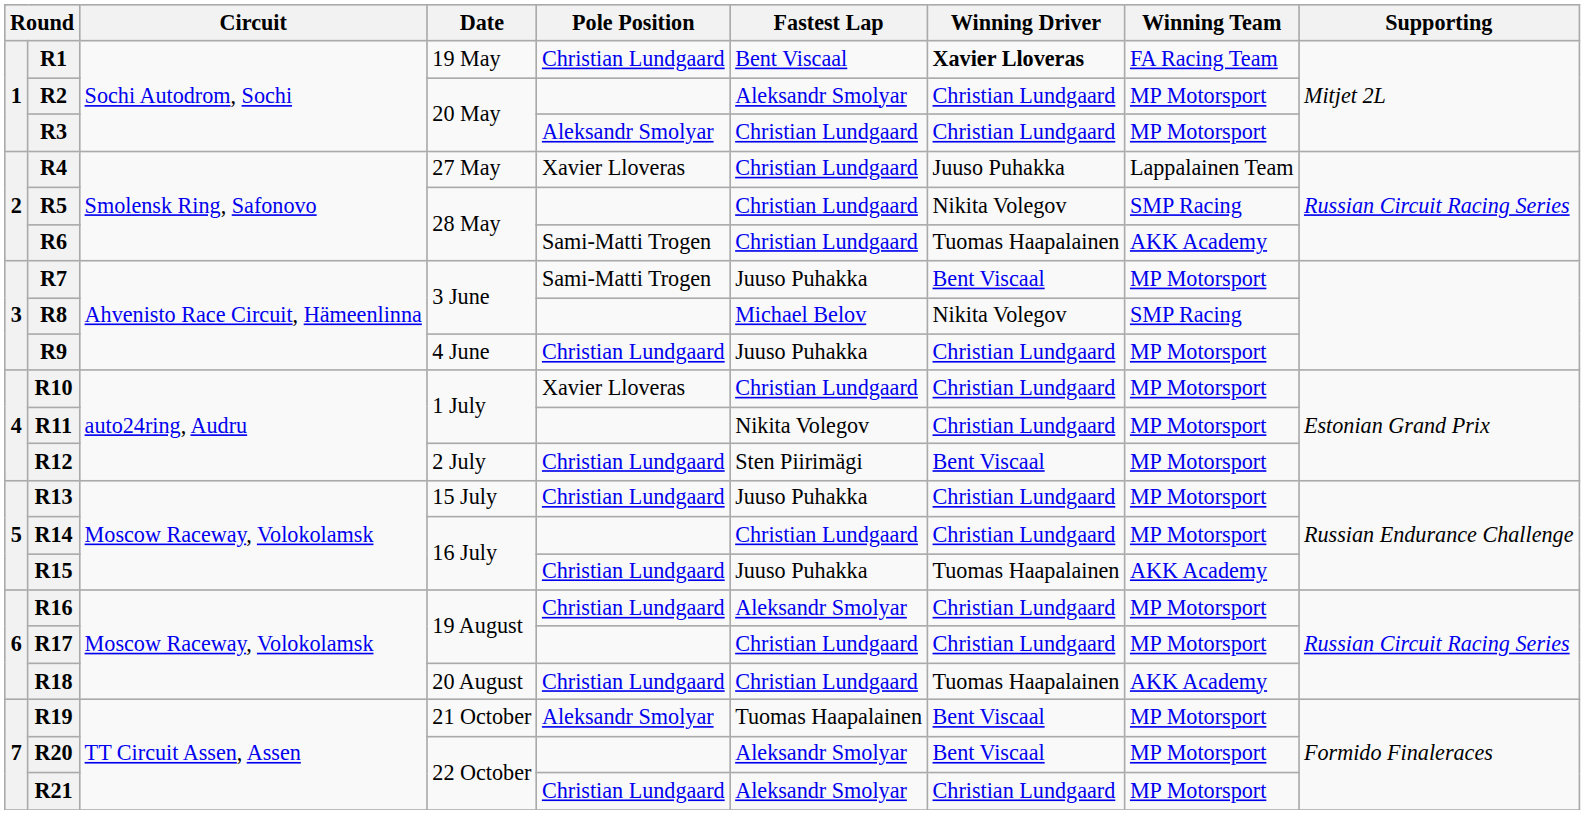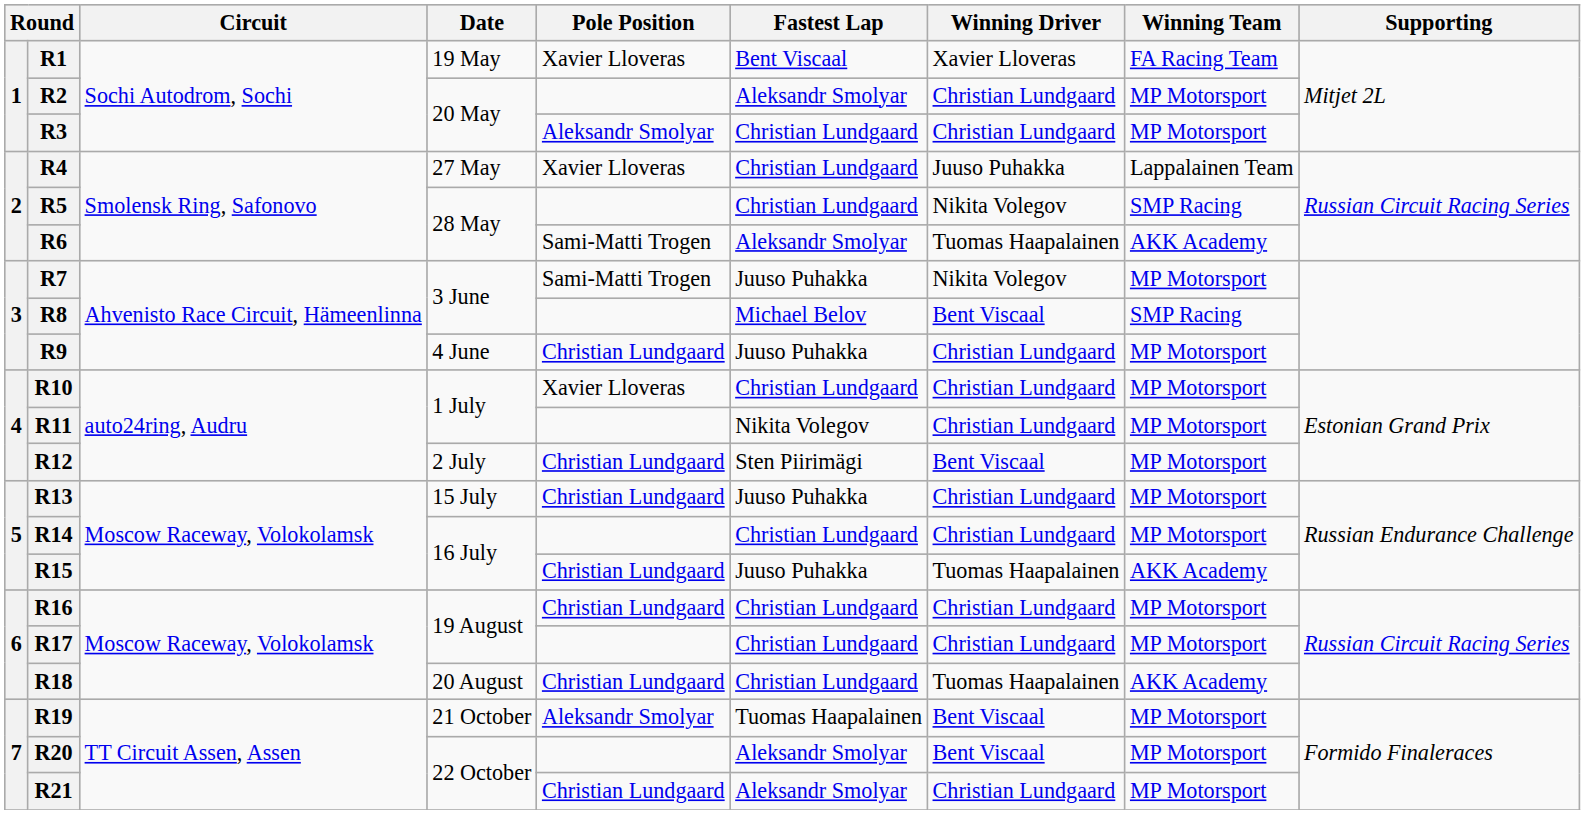R1 | Pole Position: Christian Lundgaard -> Xavier Lloveras
R1 | Winning Driver: bold -> normal
R6 | Fastest Lap: Christian Lundgaard -> Aleksandr Smolyar
R7 | Winning Driver: Bent Viscaal -> Nikita Volegov
R8 | Winning Driver: Nikita Volegov -> Bent Viscaal
R16 | Fastest Lap: Aleksandr Smolyar -> Christian Lundgaard
